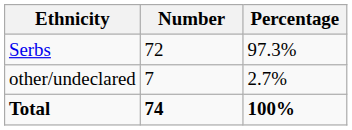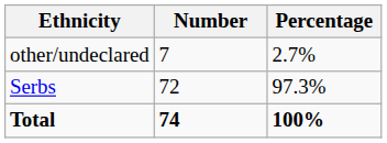rows swapped: Serbs <-> other/undeclared
